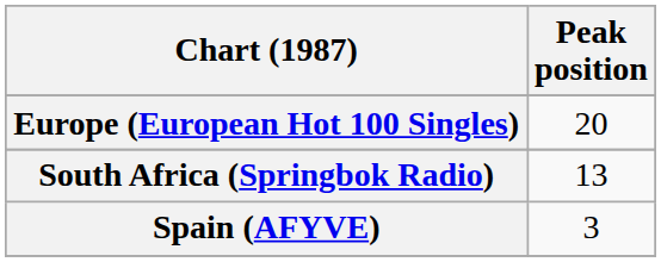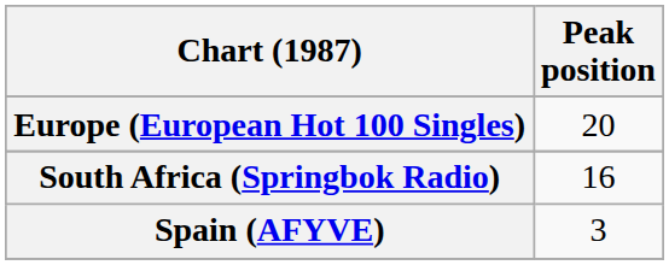South Africa (Springbok Radio) | Peak position: 13 -> 16
